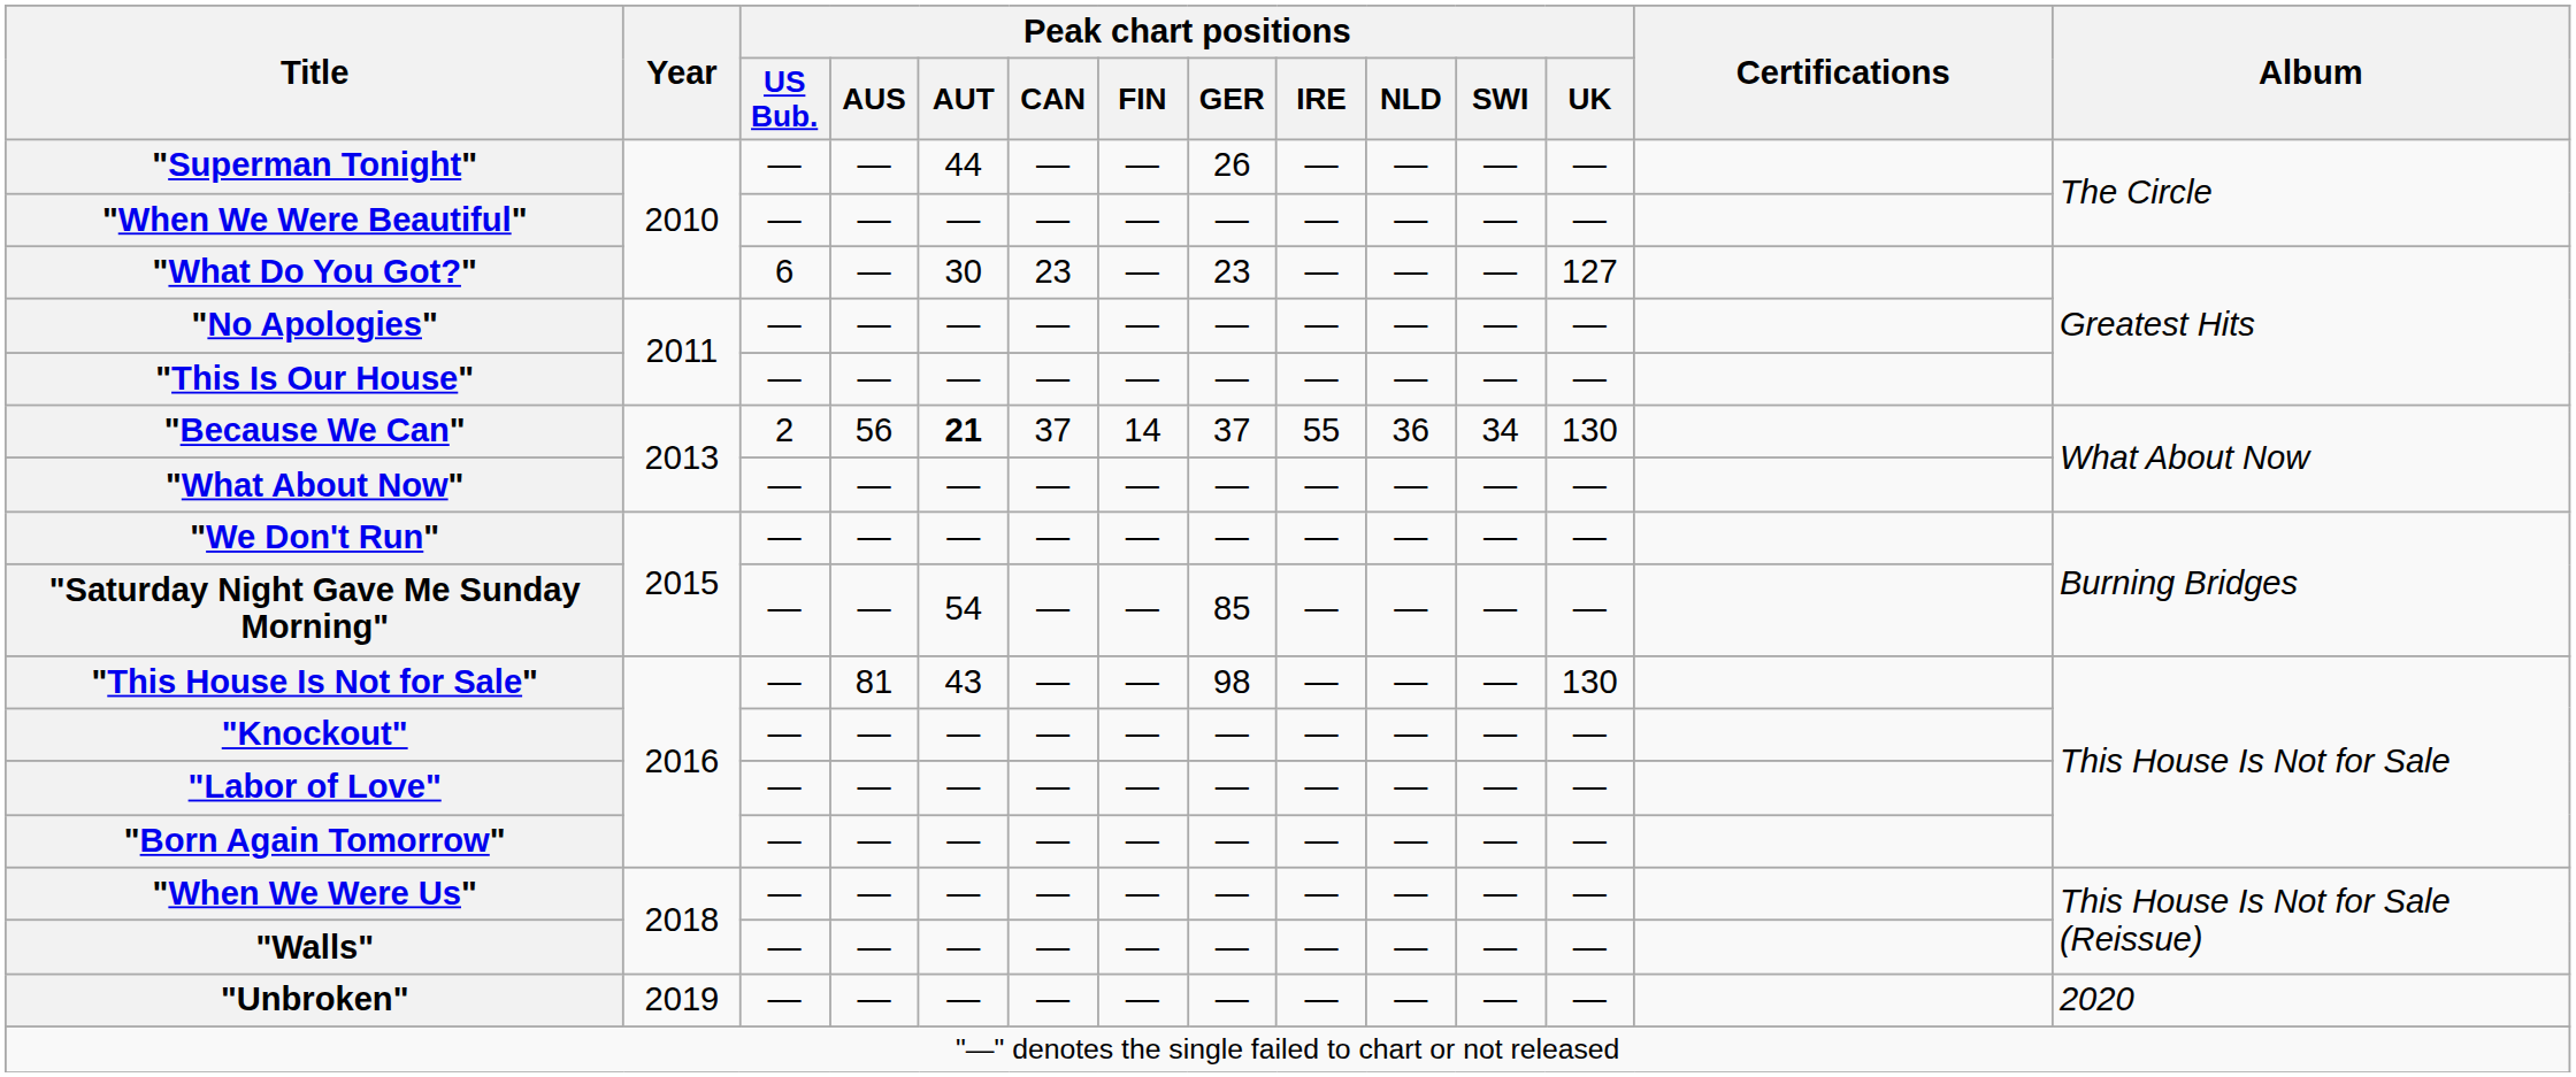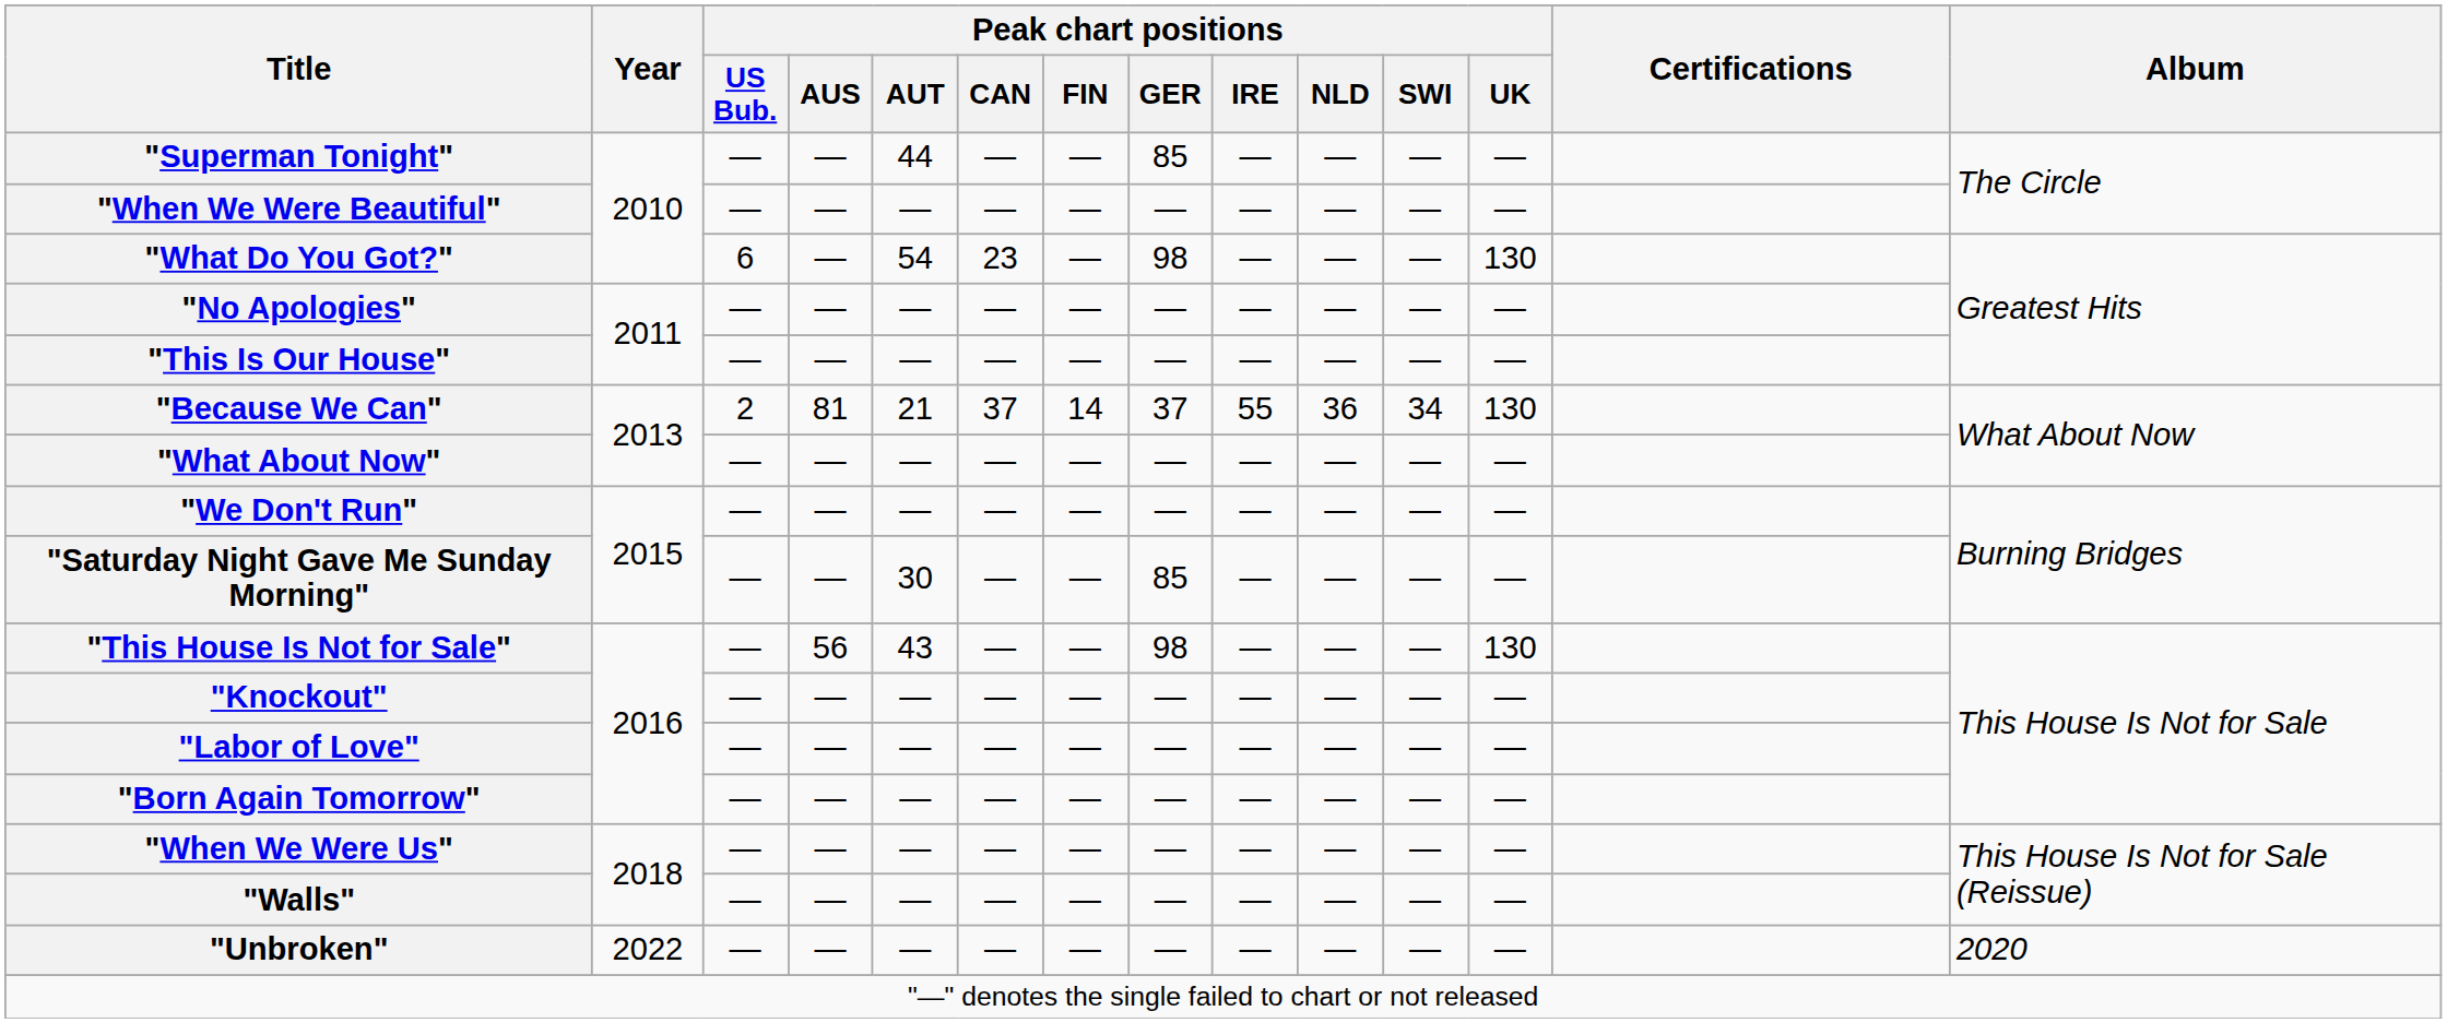"Superman Tonight" | Peak chart positions / GER: 26 -> 85
"What Do You Got?" | Peak chart positions / AUT: 30 -> 54
"What Do You Got?" | Peak chart positions / GER: 23 -> 98
"What Do You Got?" | Peak chart positions / UK: 127 -> 130
"Because We Can" | Peak chart positions / AUS: 56 -> 81
"Because We Can" | Peak chart positions / AUT: bold -> normal
"Saturday Night Gave Me Sunday Morning" | Peak chart positions / AUT: 54 -> 30
"This House Is Not for Sale" | Peak chart positions / AUS: 81 -> 56
"Unbroken" | Year: 2019 -> 2022
